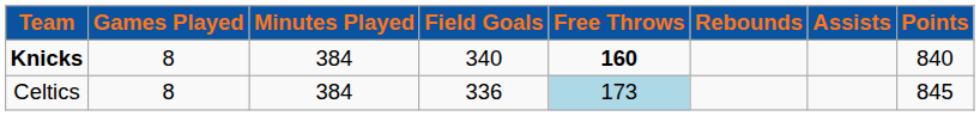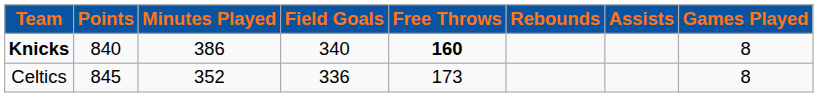columns swapped: Games Played <-> Points
Knicks | Minutes Played: 384 -> 386
Celtics | Minutes Played: 384 -> 352
Celtics | Free Throws: lightblue background -> no background
